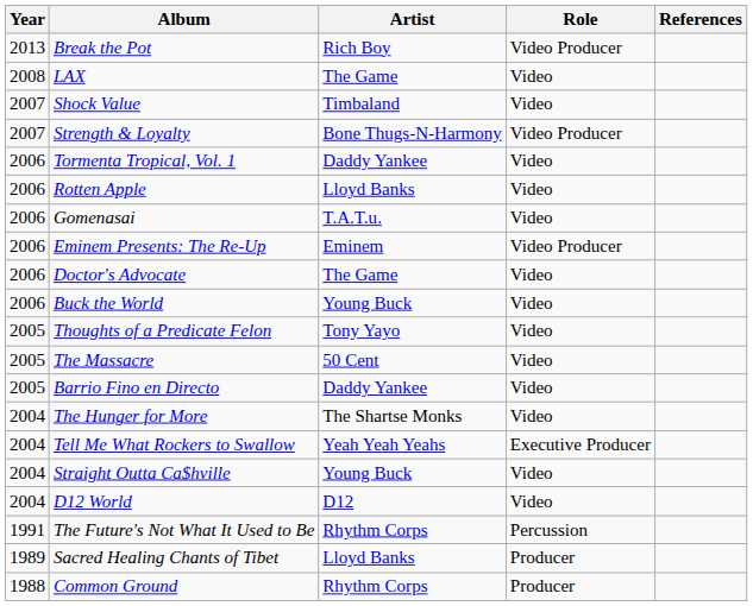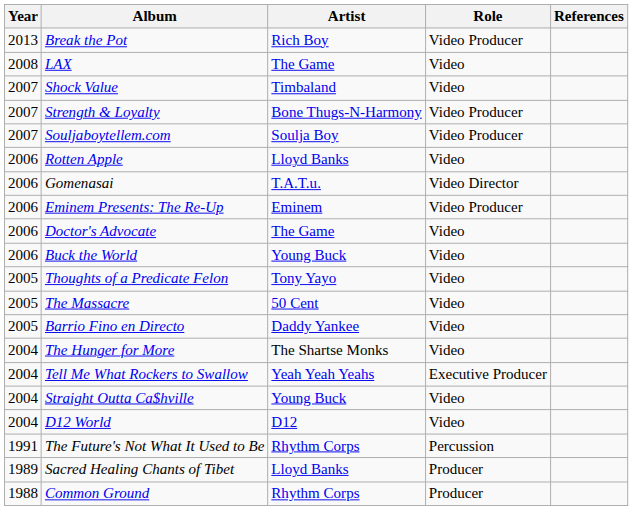+ row: 2007 | Souljaboytellem.com | Soulja Boy | Video Producer
- row: 2006 | Tormenta Tropical, Vol. 1 | Daddy Yankee | Video
Gomenasai | Role: Video -> Video Director
